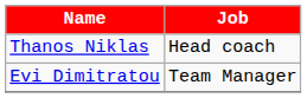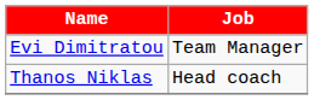rows swapped: Evi Dimitratou <-> Thanos Niklas
